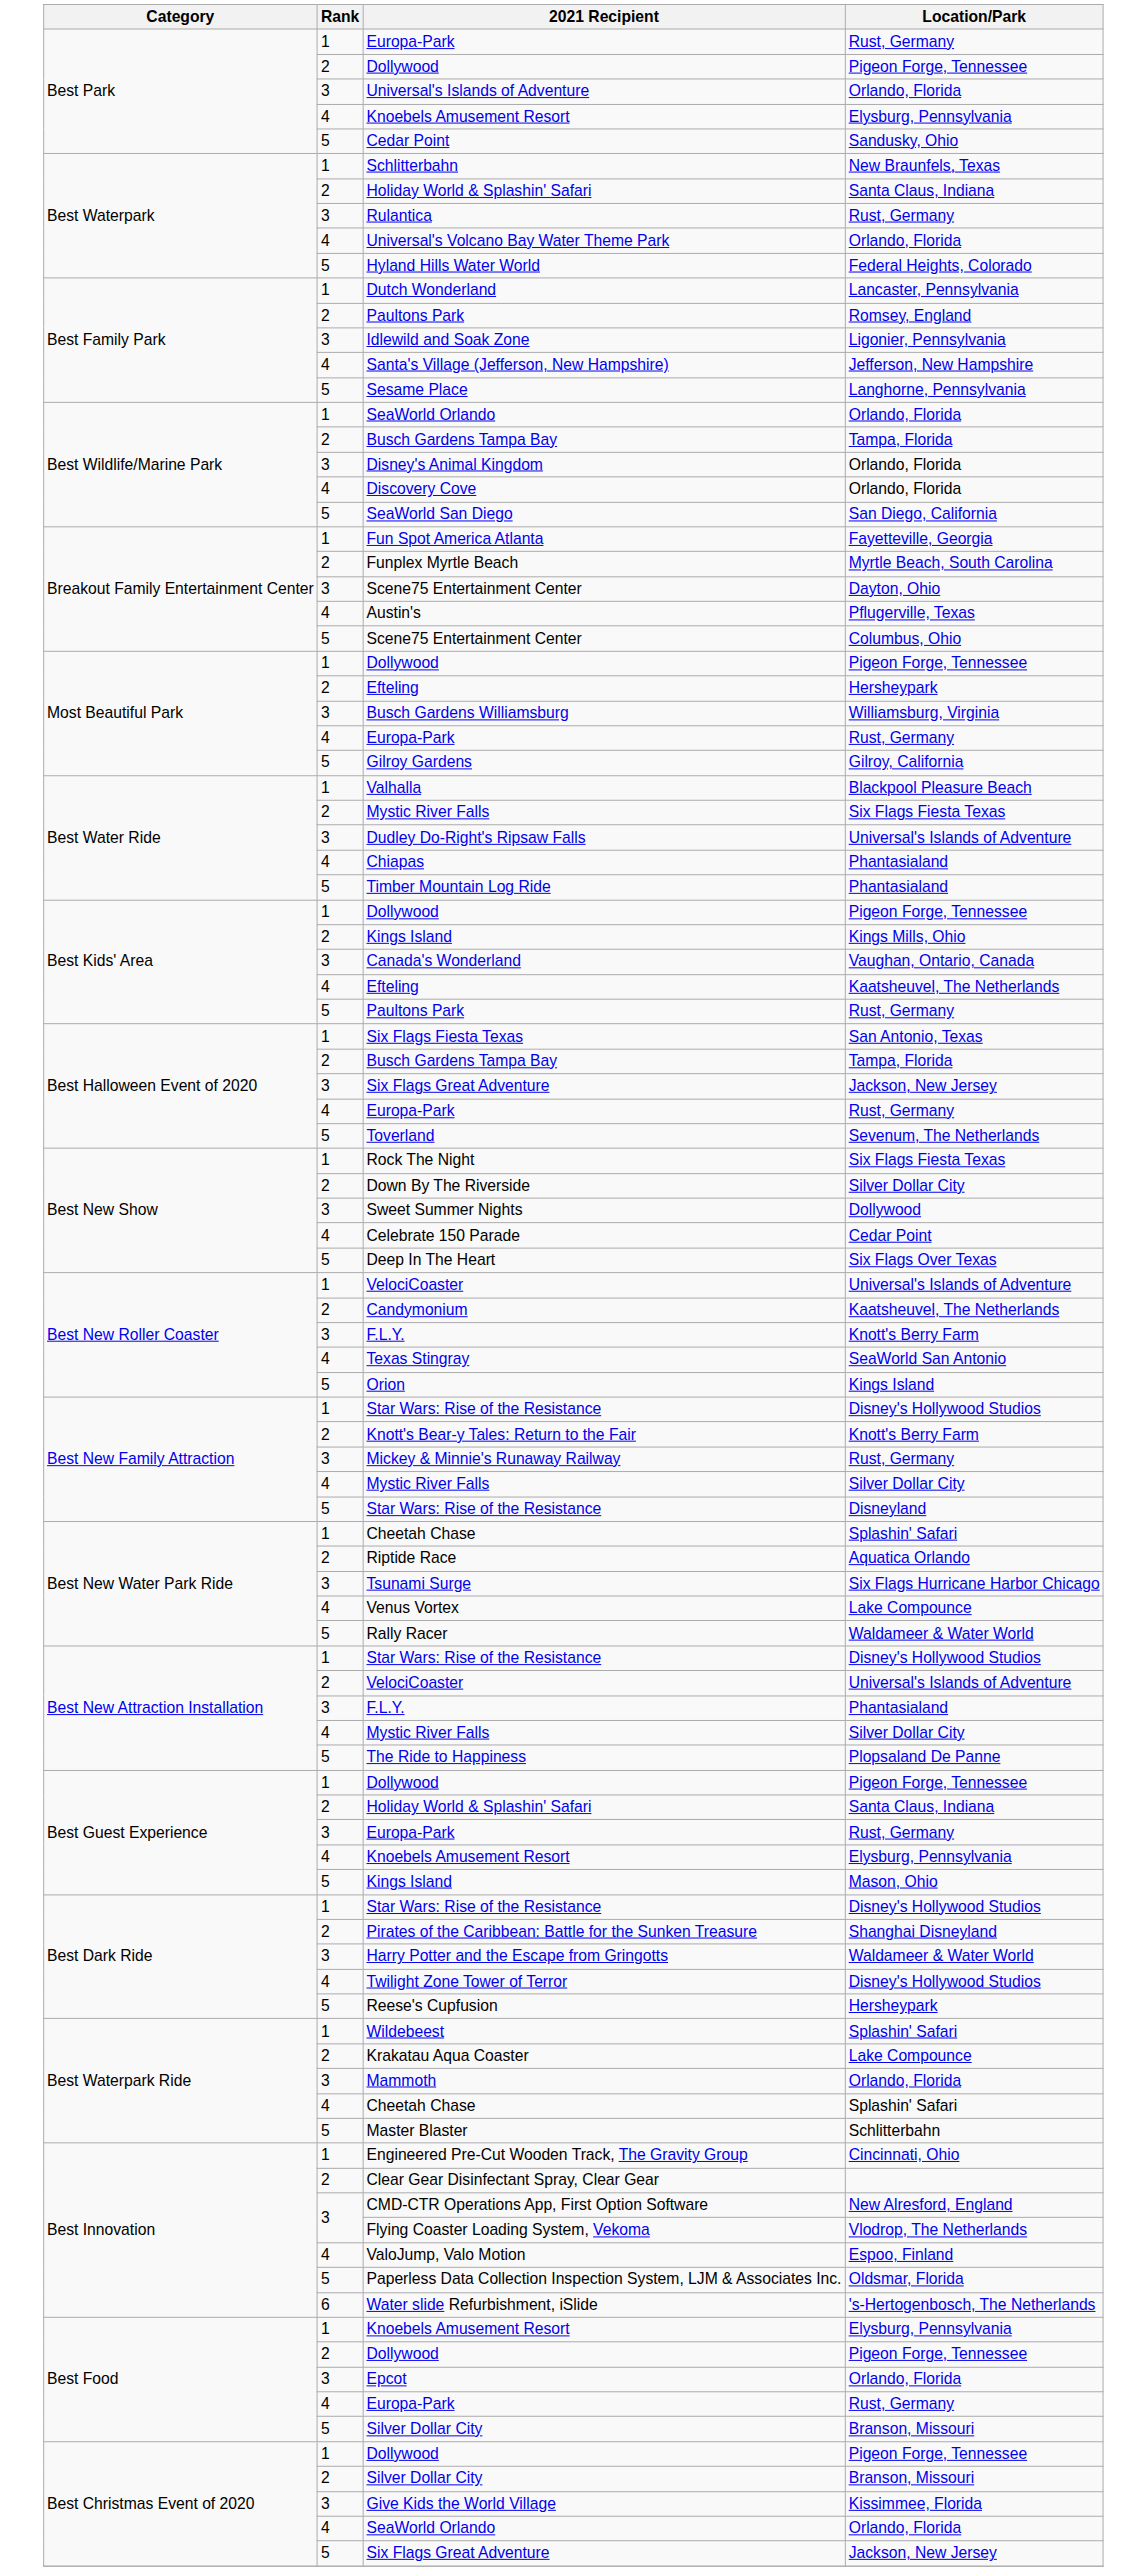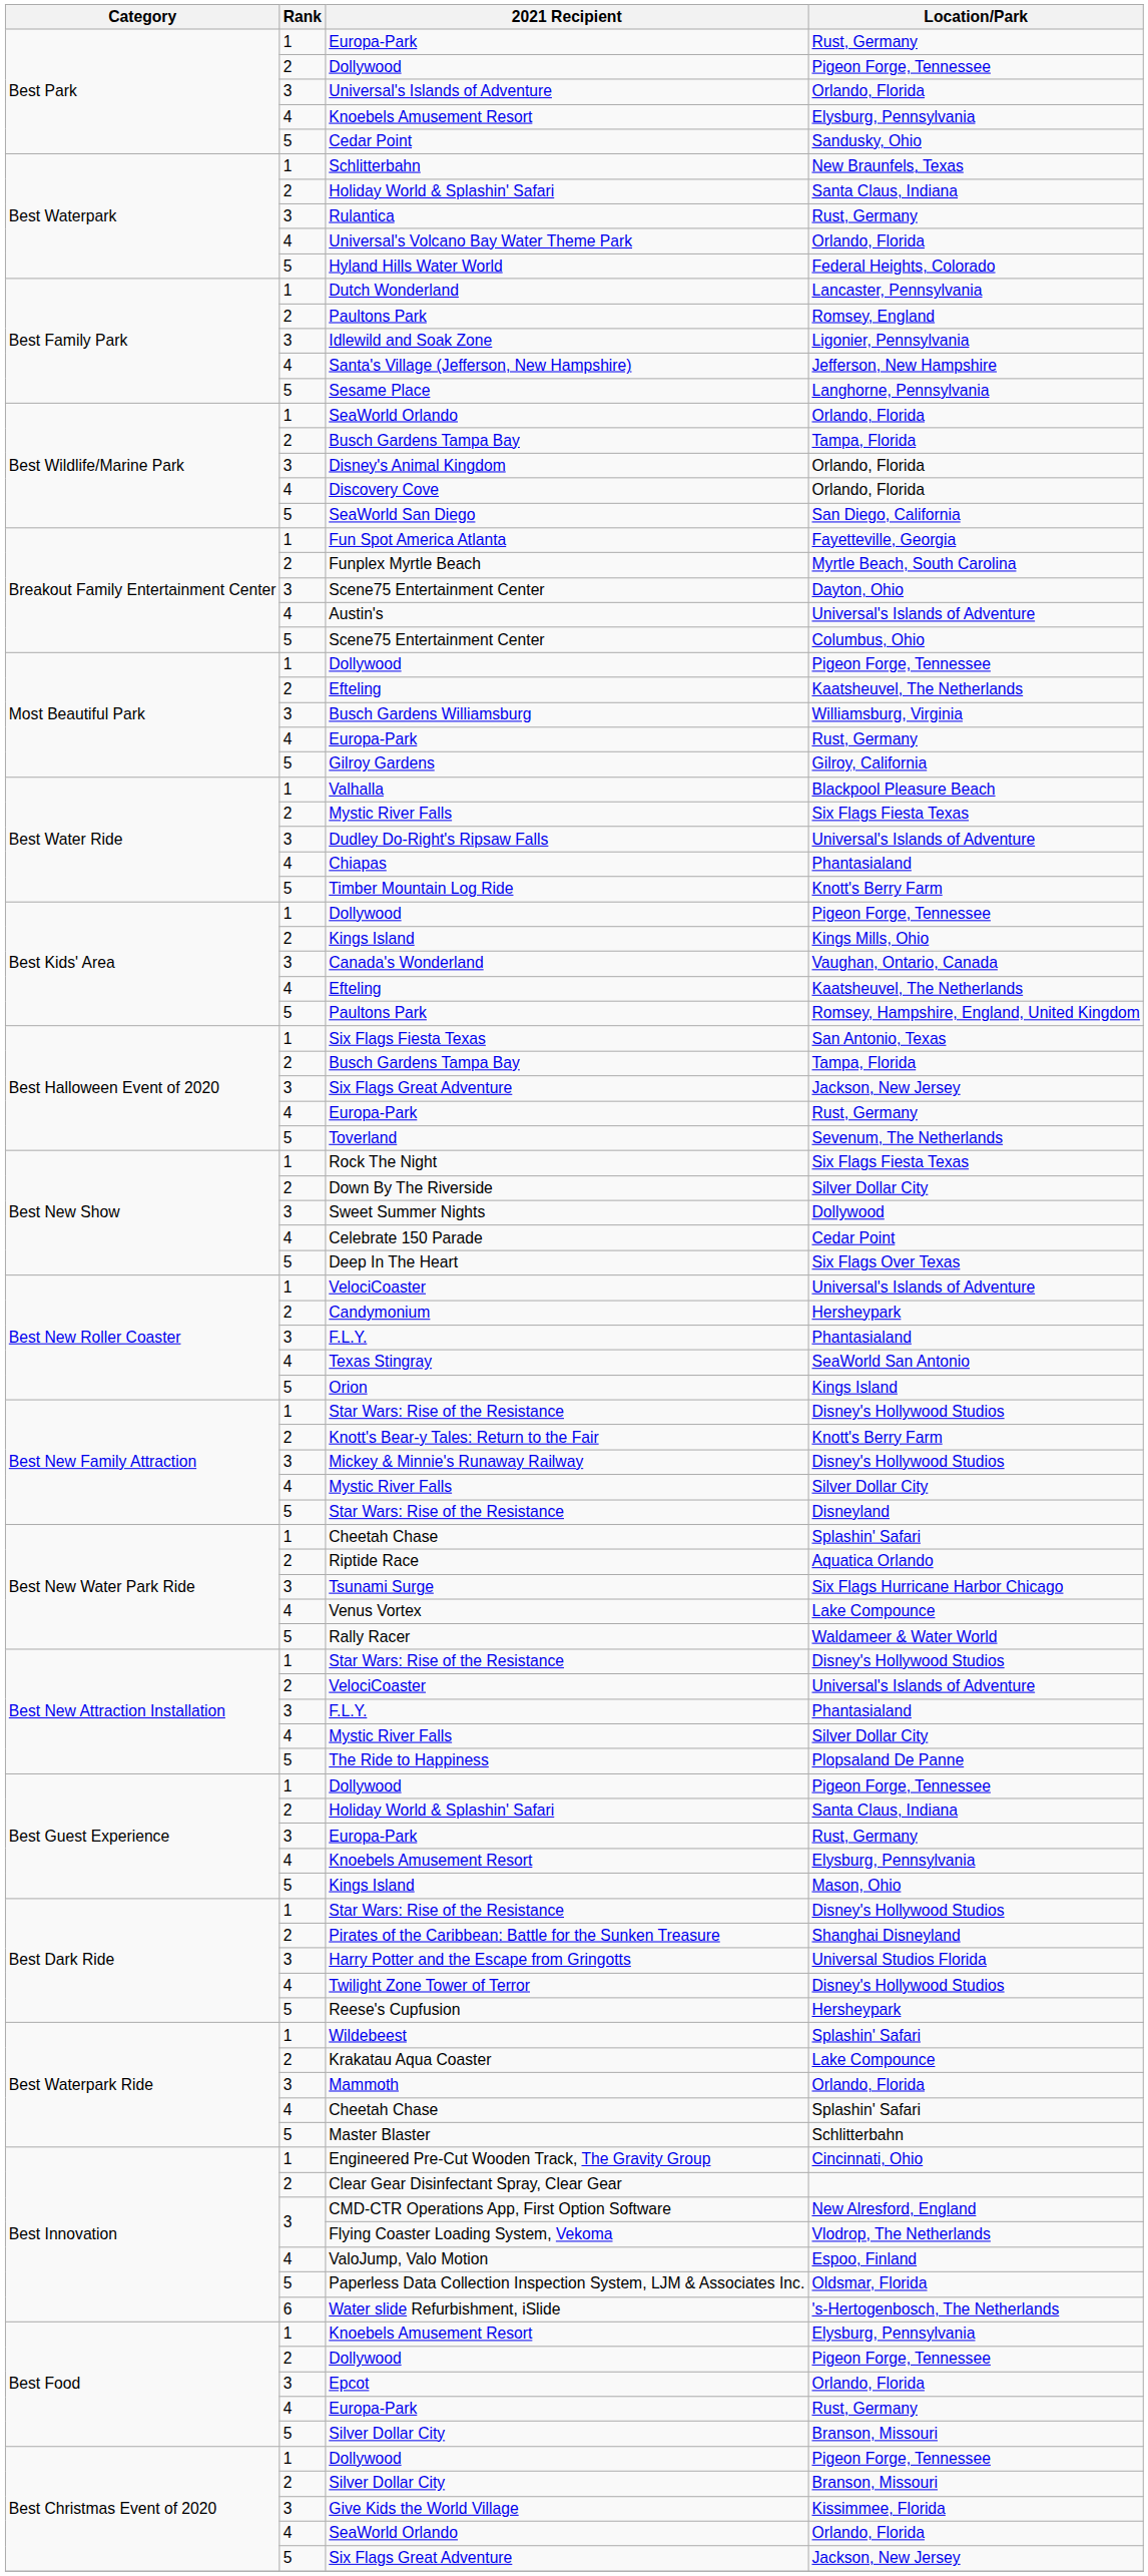Austin's | Location/Park: Pflugerville, Texas -> Universal's Islands of Adventure
Most Beautiful Park / Efteling | Location/Park: Hersheypark -> Kaatsheuvel, The Netherlands
Timber Mountain Log Ride | Location/Park: Phantasialand -> Knott's Berry Farm
Best Kids' Area / Paultons Park | Location/Park: Rust, Germany -> Romsey, Hampshire, England, United Kingdom
Candymonium | Location/Park: Kaatsheuvel, The Netherlands -> Hersheypark
Best New Roller Coaster / F.L.Y. | Location/Park: Knott's Berry Farm -> Phantasialand
Mickey & Minnie's Runaway Railway | Location/Park: Rust, Germany -> Disney's Hollywood Studios
Harry Potter and the Escape from Gringotts | Location/Park: Waldameer & Water World -> Universal Studios Florida
